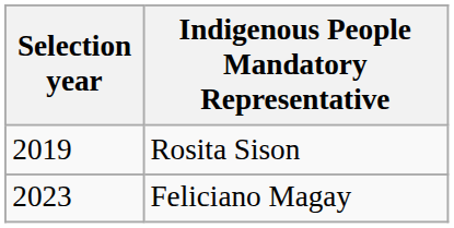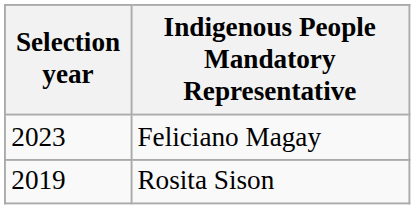rows swapped: Rosita Sison <-> Feliciano Magay
